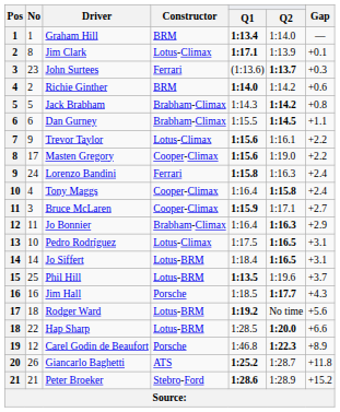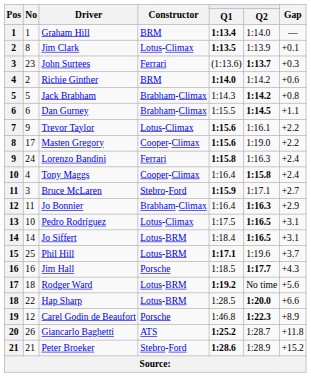Jim Clark | Q1: 1:17.1 -> 1:13.5
Bruce McLaren | Constructor: Cooper-Climax -> Stebro-Ford
Phil Hill | Q1: 1:13.5 -> 1:17.1
